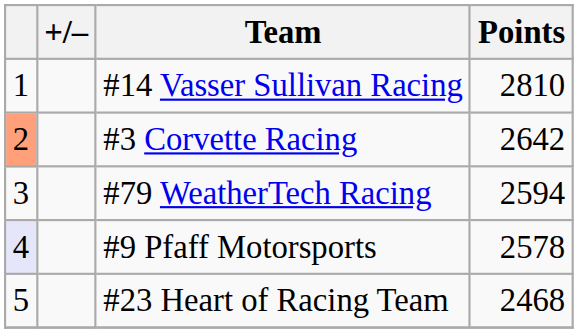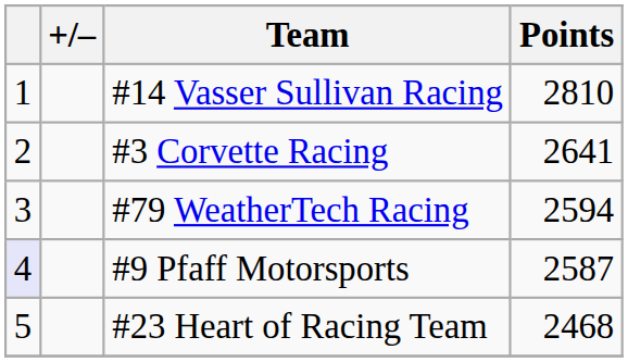#3 Corvette Racing | column 1: lightsalmon background -> no background
#3 Corvette Racing | Points: 2642 -> 2641
#9 Pfaff Motorsports | Points: 2578 -> 2587
